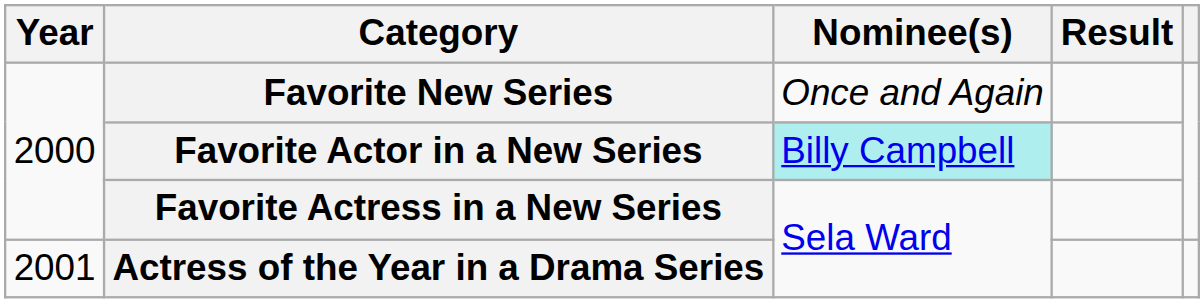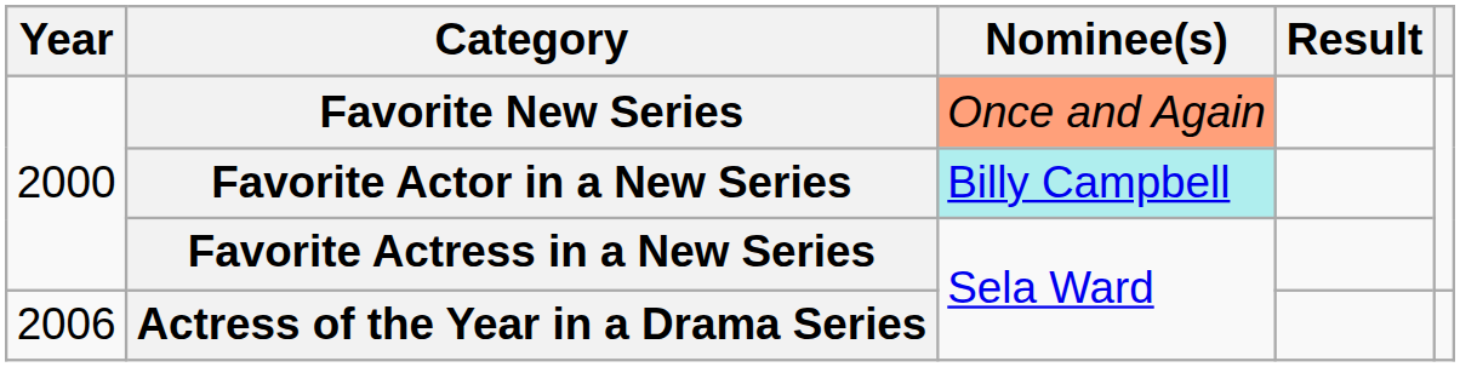Favorite New Series | Nominee(s): no background -> lightsalmon background
Actress of the Year in a Drama Series | Year: 2001 -> 2006
